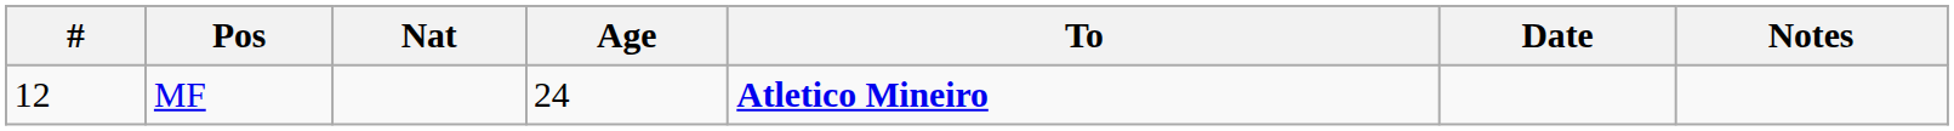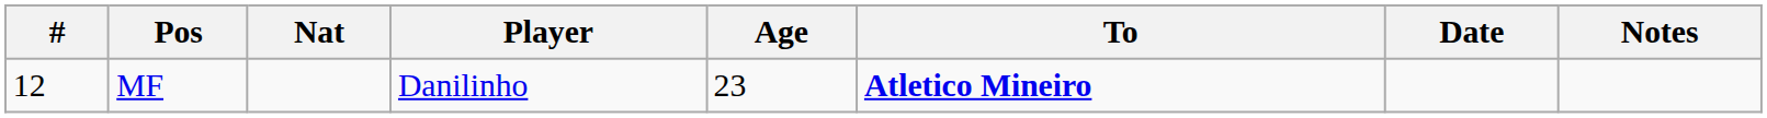+ column: Player | Danilinho
MF | Age: 24 -> 23
